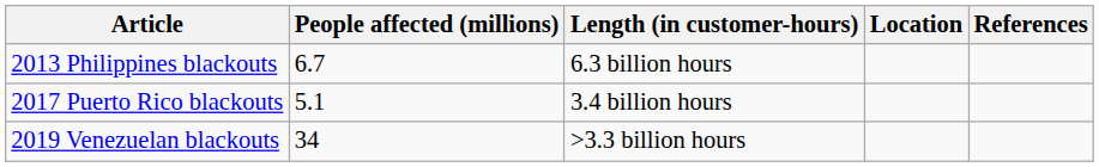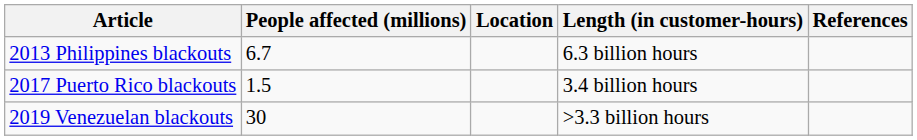columns swapped: Location <-> Length (in customer-hours)
2017 Puerto Rico blackouts | People affected (millions): 5.1 -> 1.5
2019 Venezuelan blackouts | People affected (millions): 34 -> 30
